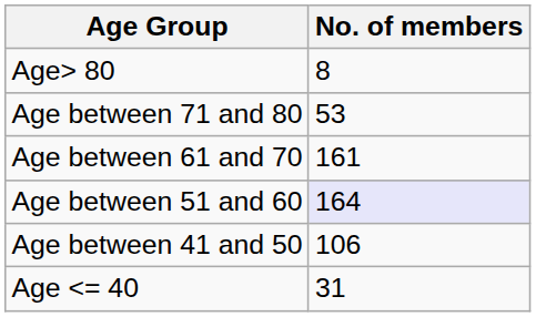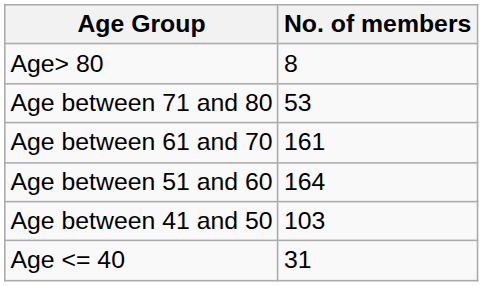Age between 51 and 60 | No. of members: lavender background -> no background
Age between 41 and 50 | No. of members: 106 -> 103
